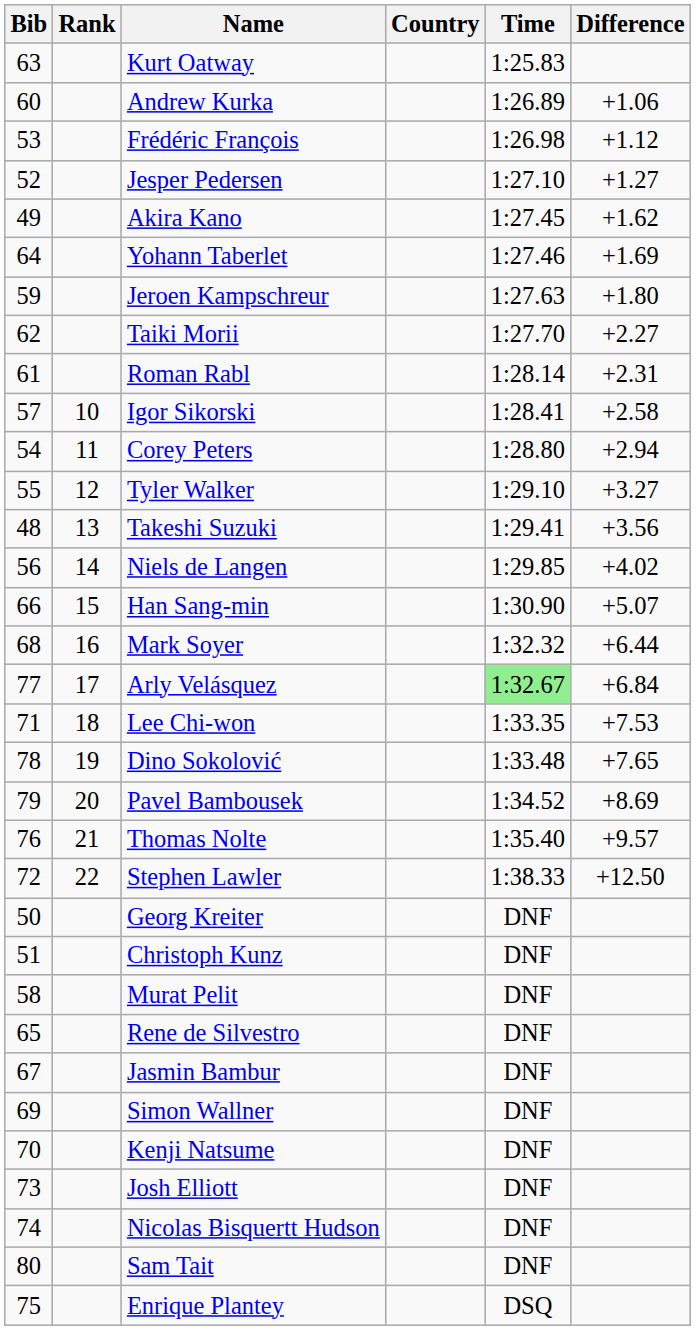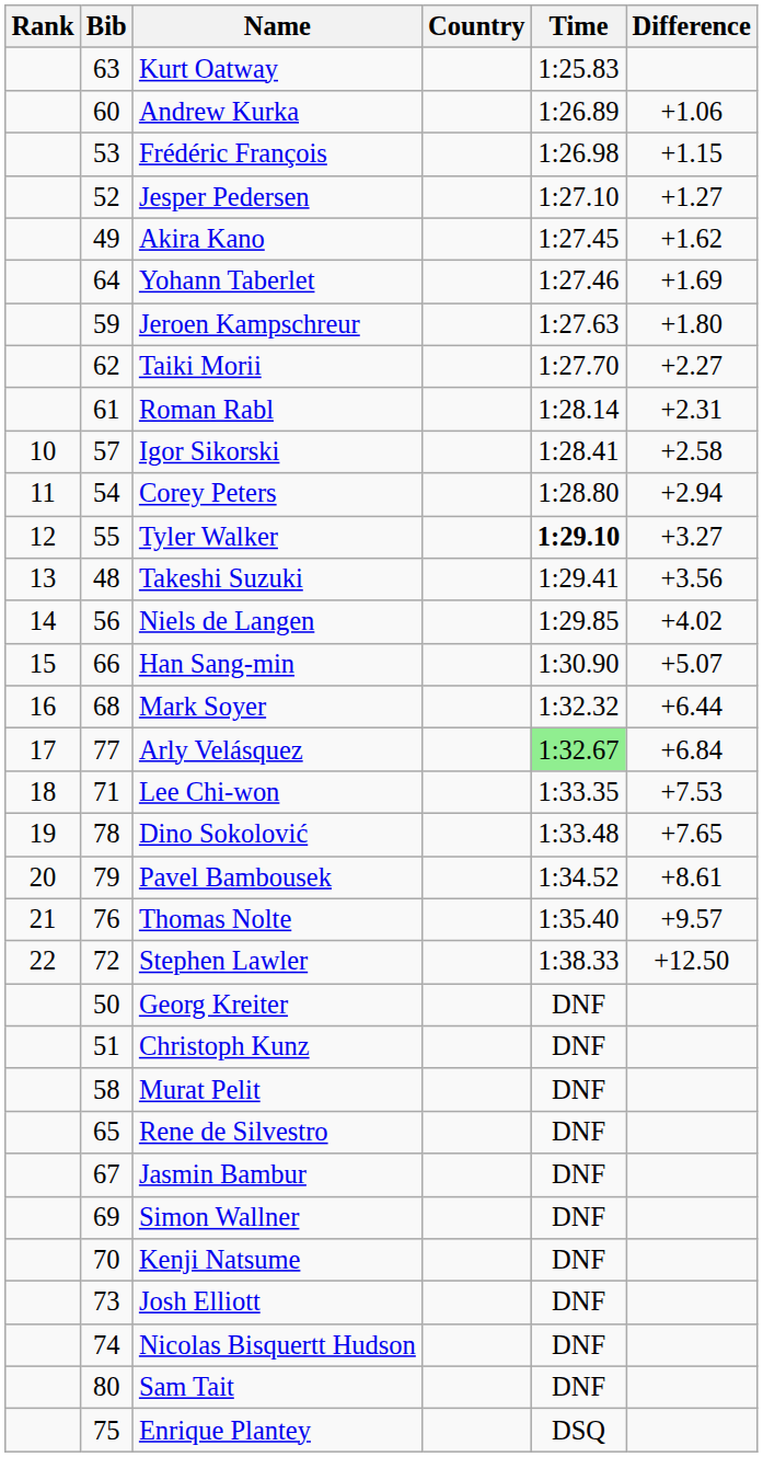columns swapped: Rank <-> Bib
Frédéric François | Difference: +1.12 -> +1.15
Tyler Walker | Time: normal -> bold
Pavel Bambousek | Difference: +8.69 -> +8.61
